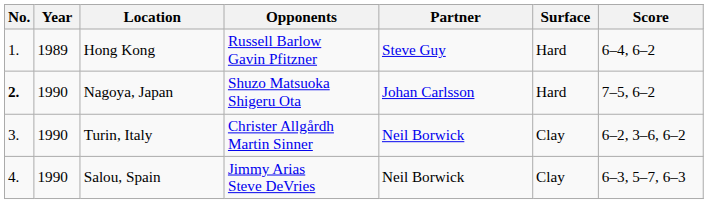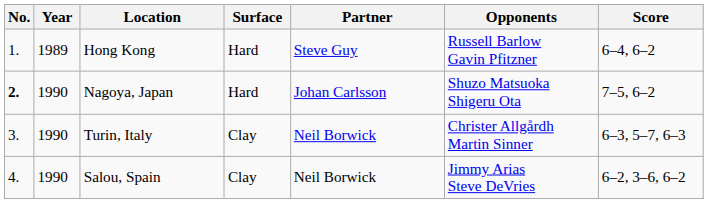columns swapped: Surface <-> Opponents
Turin, Italy | Score: 6–2, 3–6, 6–2 -> 6–3, 5–7, 6–3
Salou, Spain | Score: 6–3, 5–7, 6–3 -> 6–2, 3–6, 6–2
